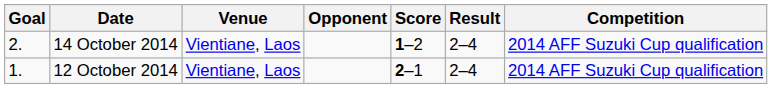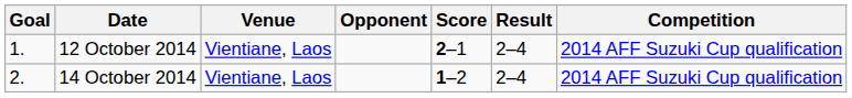rows swapped: 12 October 2014 <-> 14 October 2014
